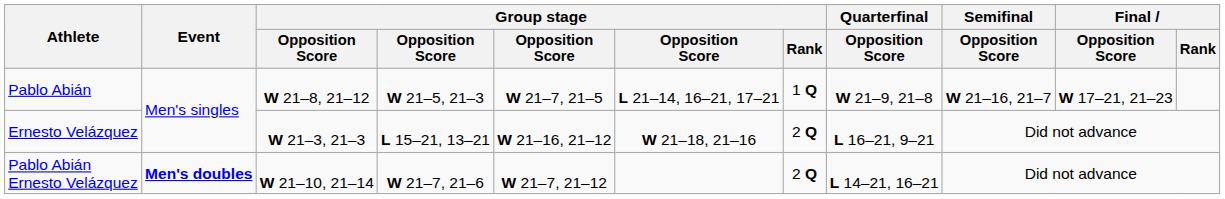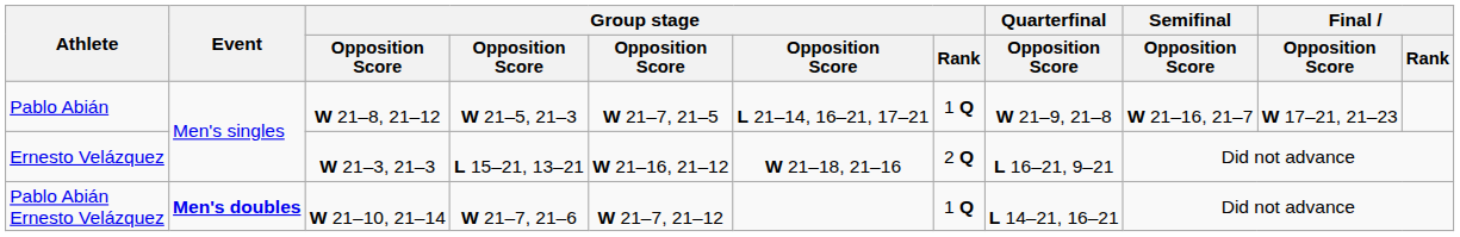Pablo Abián Ernesto Velázquez | Group stage / Rank: 2 Q -> 1 Q
